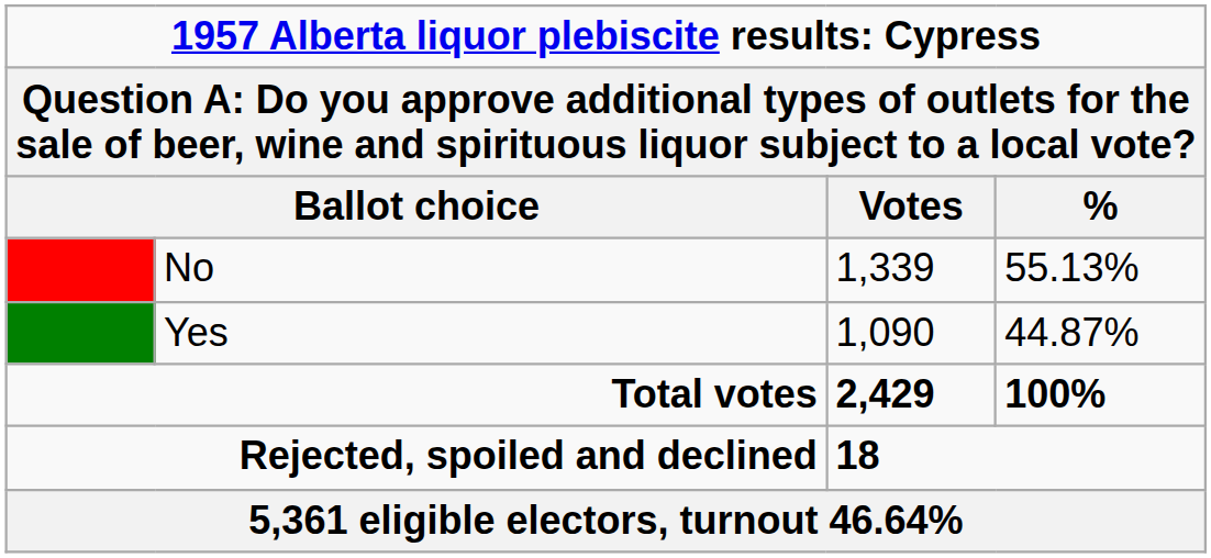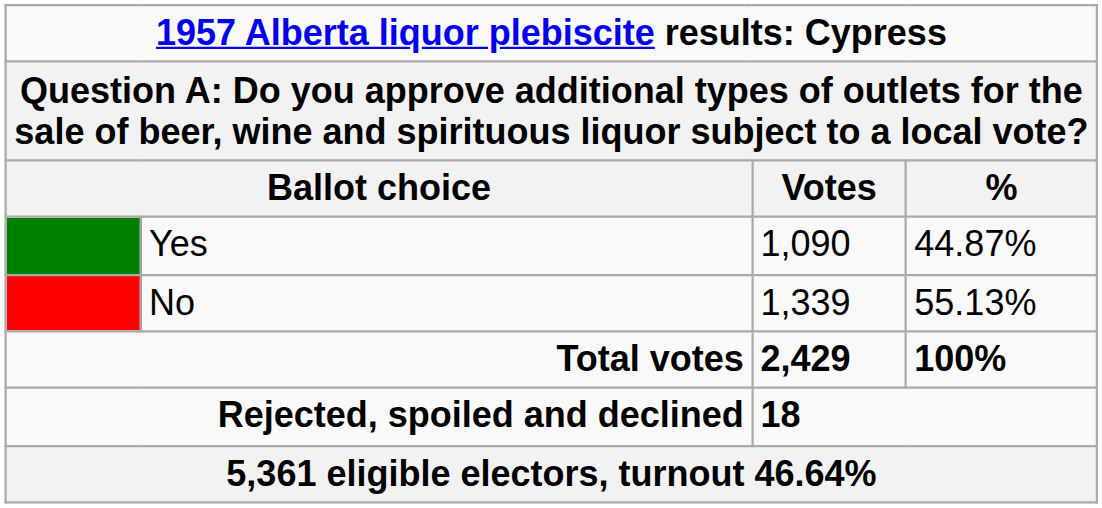rows swapped: No <-> Yes
